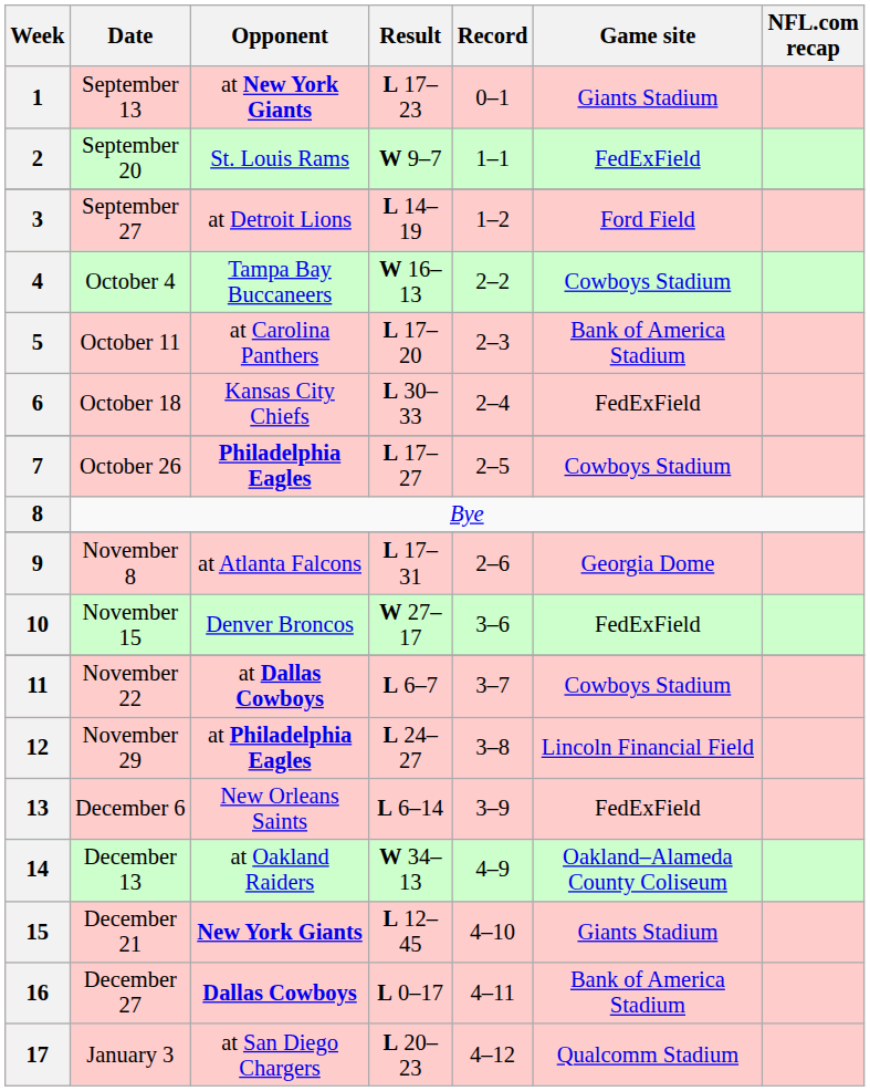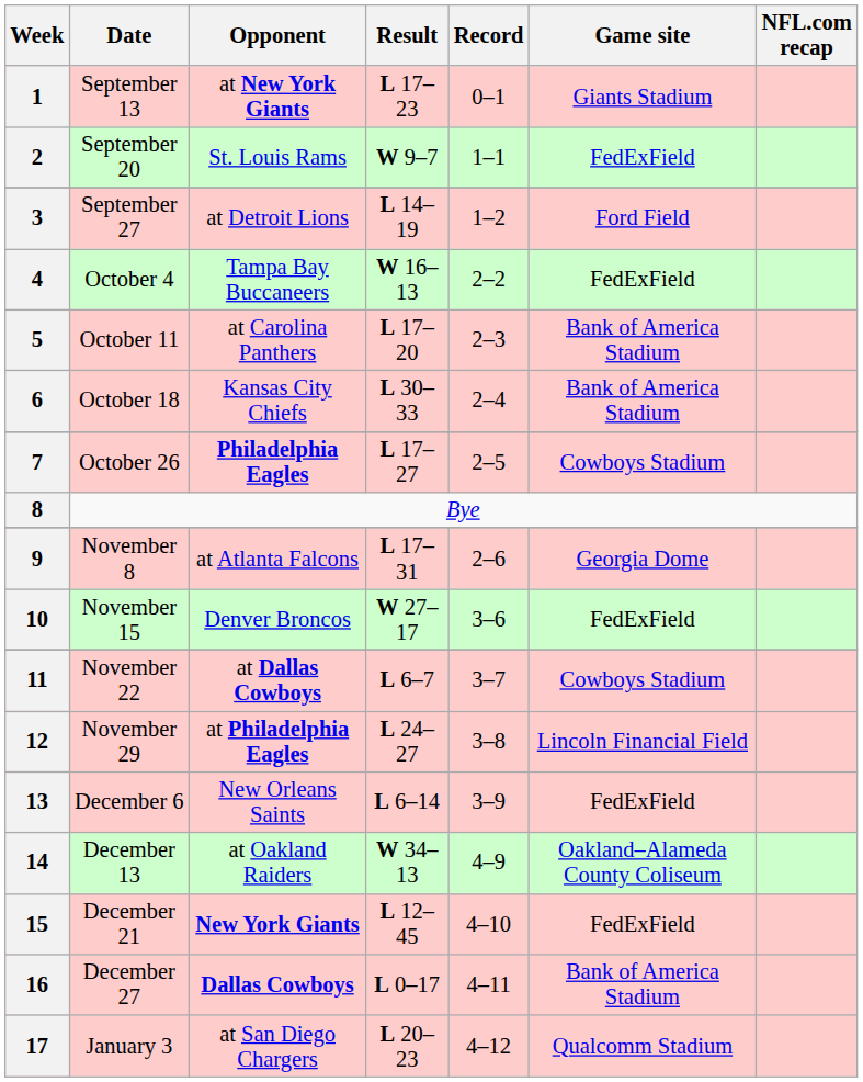4 | Game site: Cowboys Stadium -> FedExField
6 | Game site: FedExField -> Bank of America Stadium
15 | Game site: Giants Stadium -> FedExField
